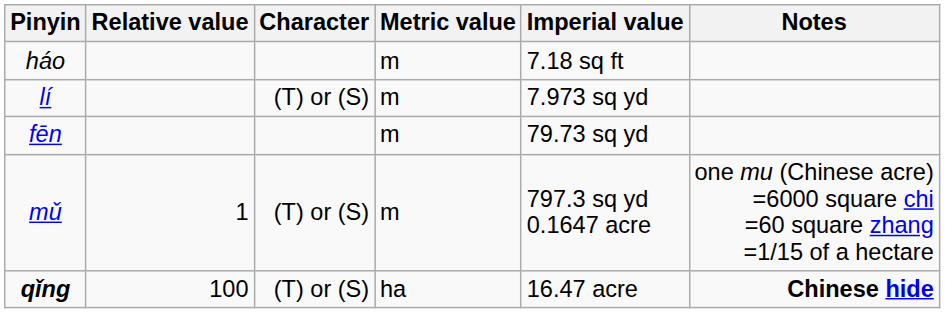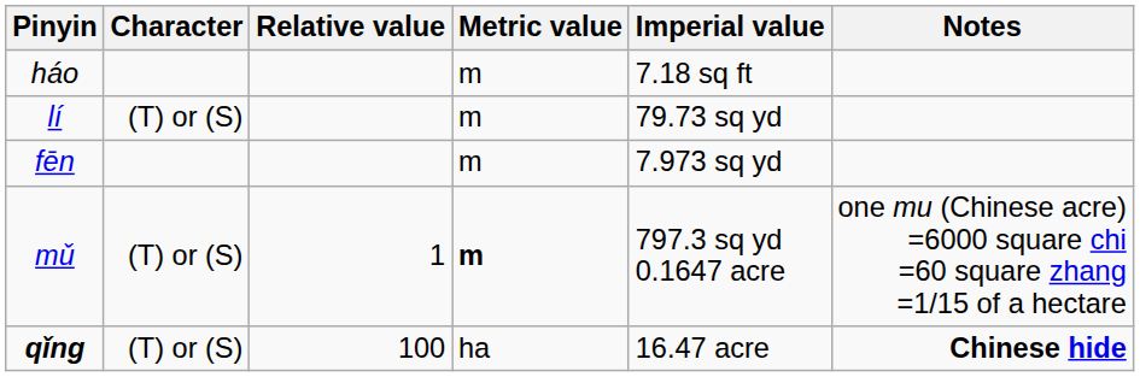columns swapped: Character <-> Relative value
lí | Imperial value: 7.973 sq yd -> 79.73 sq yd
fēn | Imperial value: 79.73 sq yd -> 7.973 sq yd
mǔ | Metric value: normal -> bold
